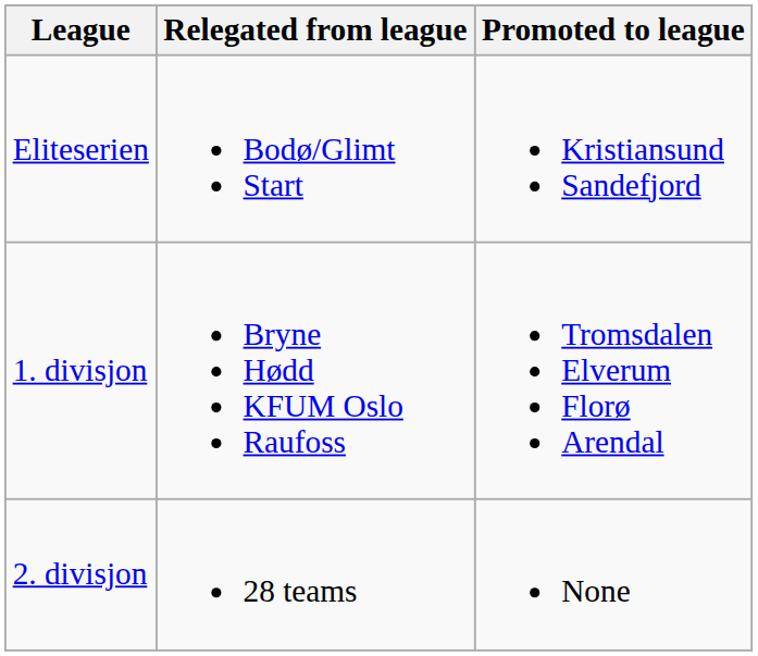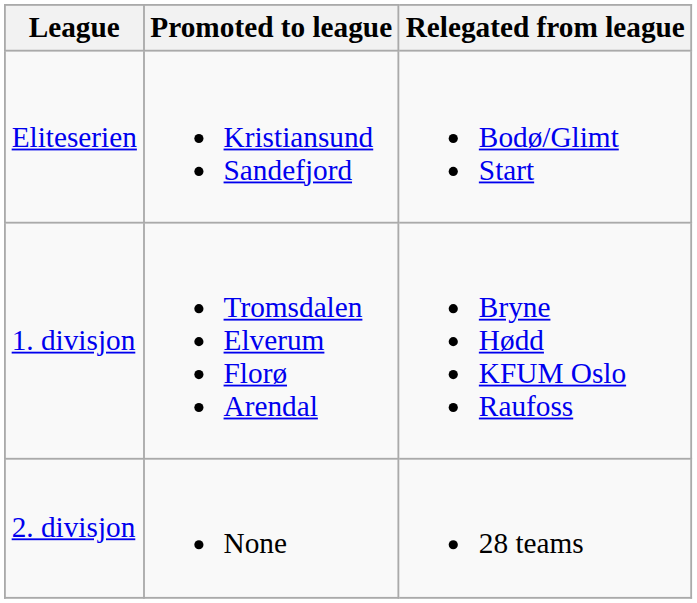columns swapped: Promoted to league <-> Relegated from league
